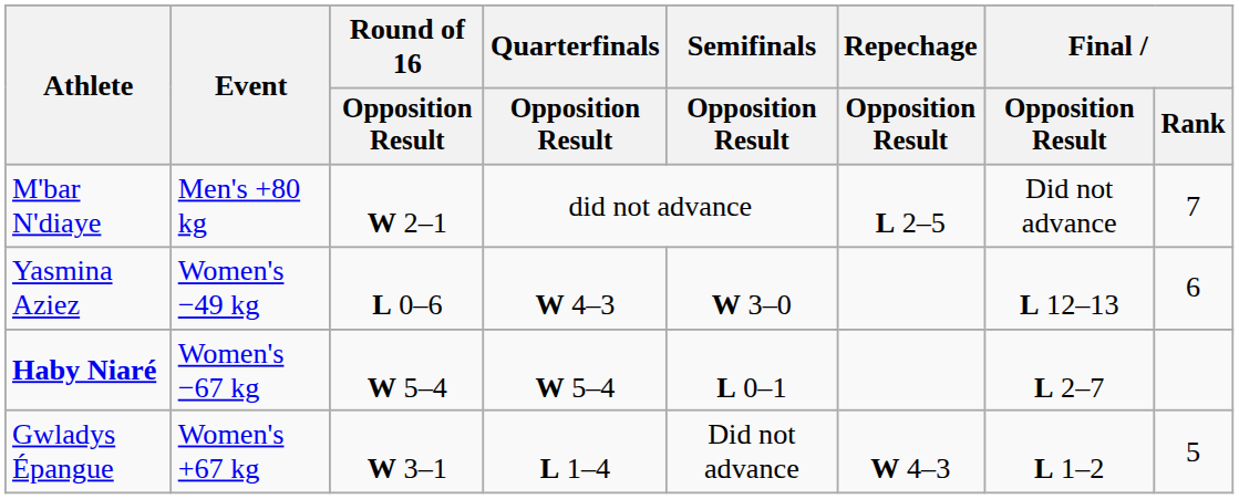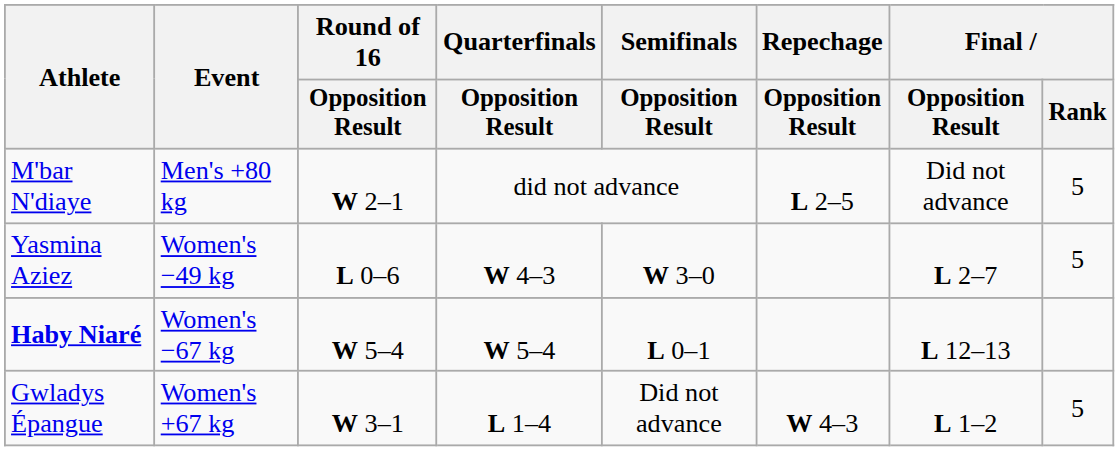M'bar N'diaye | Final / Rank: 7 -> 5
Yasmina Aziez | Final / Opposition Result: L 12–13 -> L 2–7
Yasmina Aziez | Final / Rank: 6 -> 5
Haby Niaré | Final / Opposition Result: L 2–7 -> L 12–13
